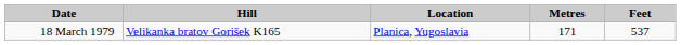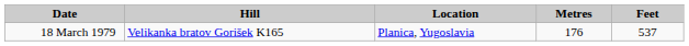18 March 1979 | Metres: 171 -> 176
